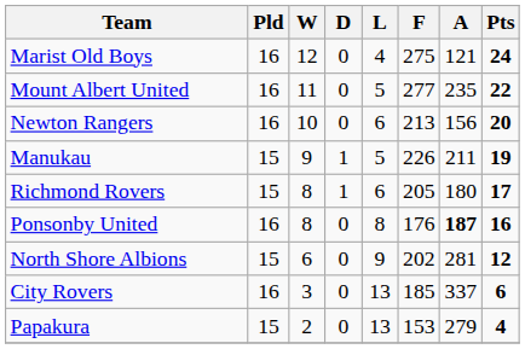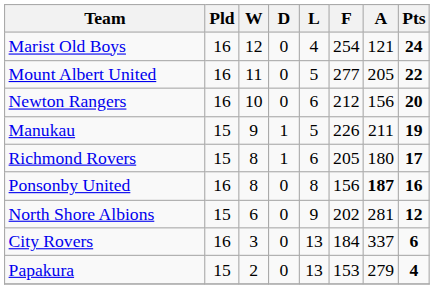Marist Old Boys | F: 275 -> 254
Mount Albert United | A: 235 -> 205
Newton Rangers | F: 213 -> 212
Ponsonby United | F: 176 -> 156
City Rovers | F: 185 -> 184
